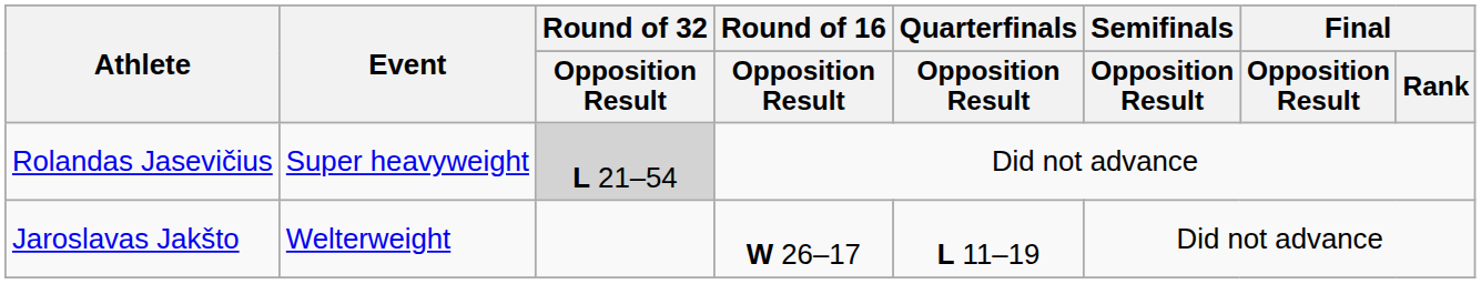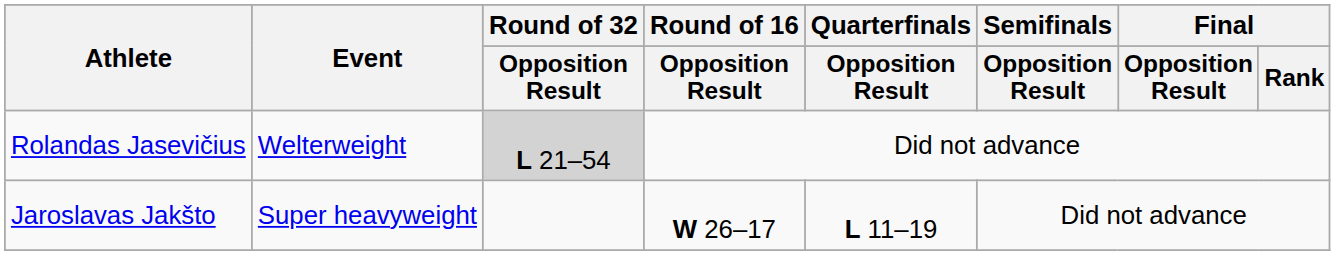Rolandas Jasevičius | Event: Super heavyweight -> Welterweight
Jaroslavas Jakšto | Event: Welterweight -> Super heavyweight
